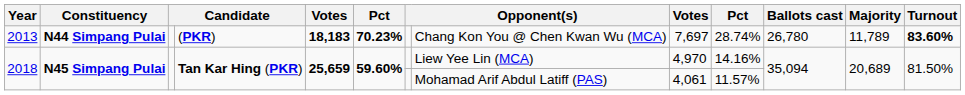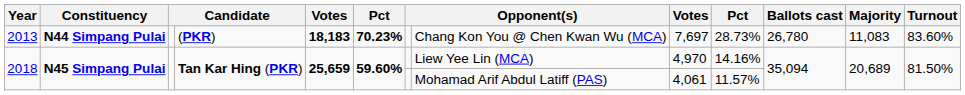2013 | column 10: 28.74% -> 28.73%
2013 | Majority: 11,789 -> 11,083
2013 | Turnout: bold -> normal
